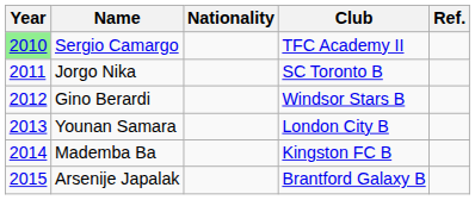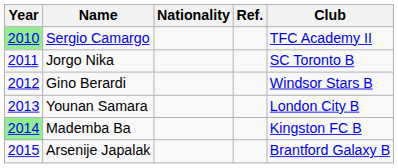columns swapped: Club <-> Ref.
Mademba Ba | Year: no background -> lightgreen background
